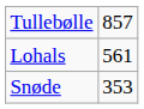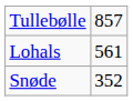Snøde | column 2: 353 -> 352
